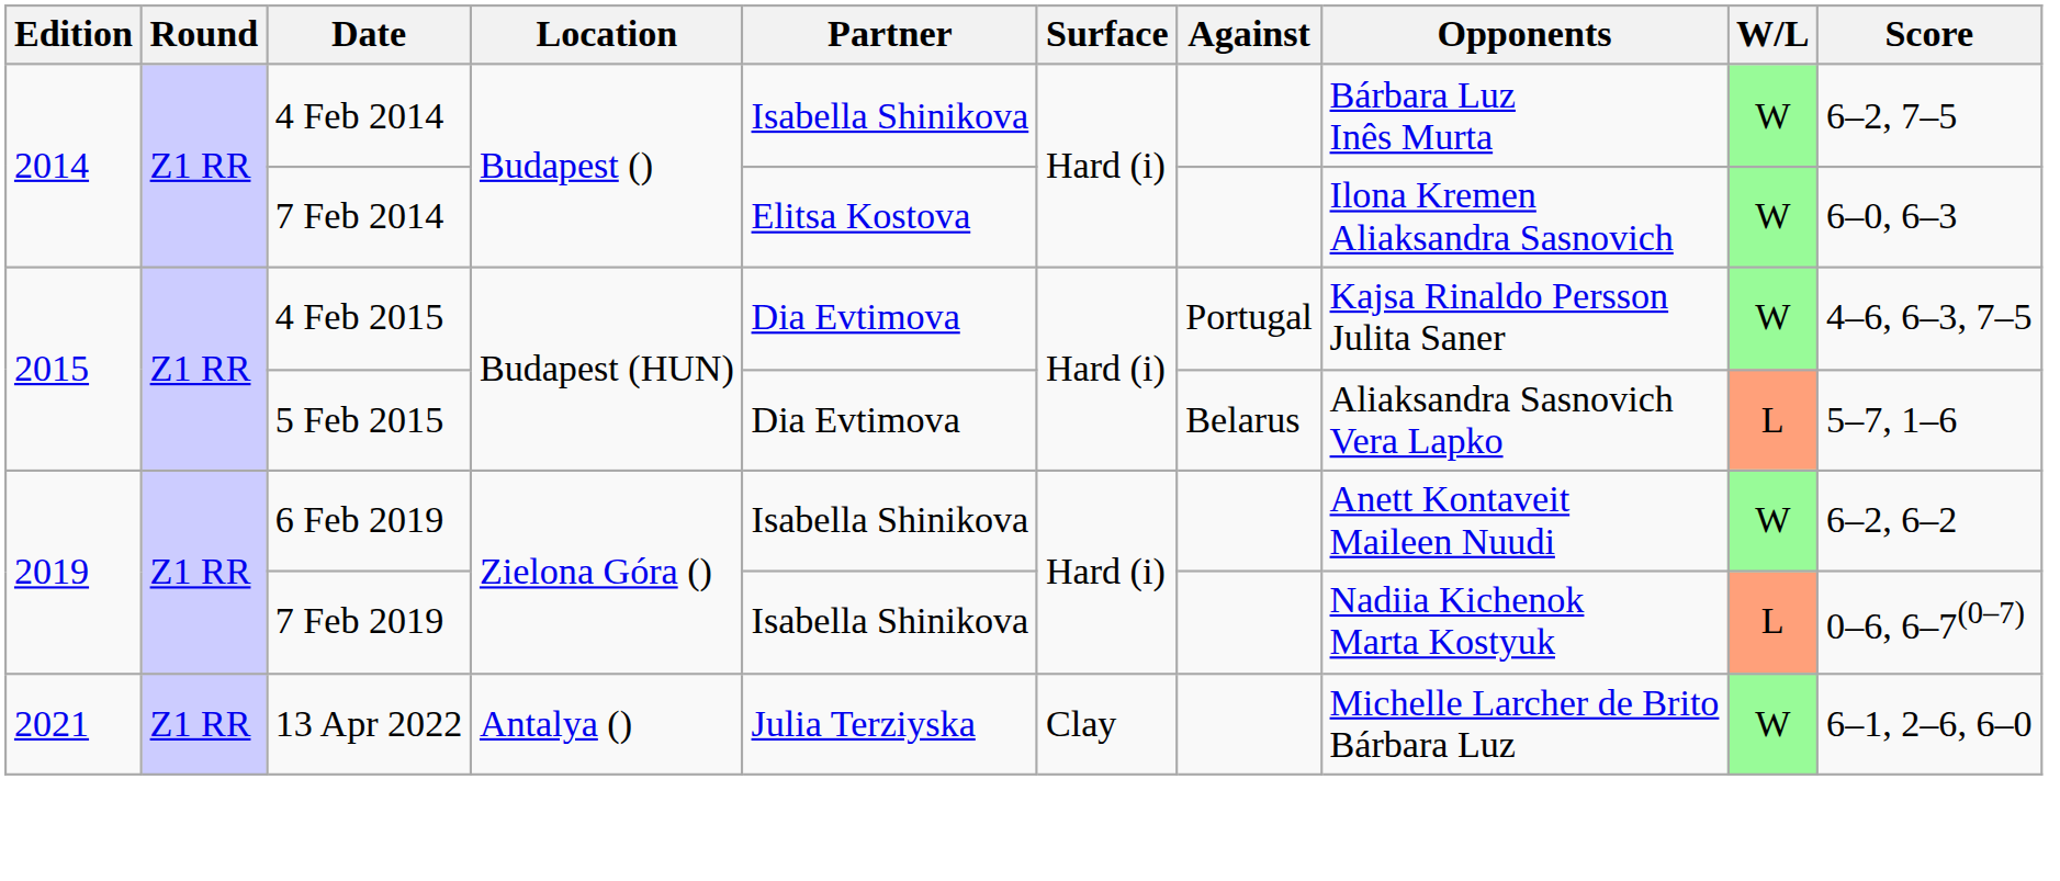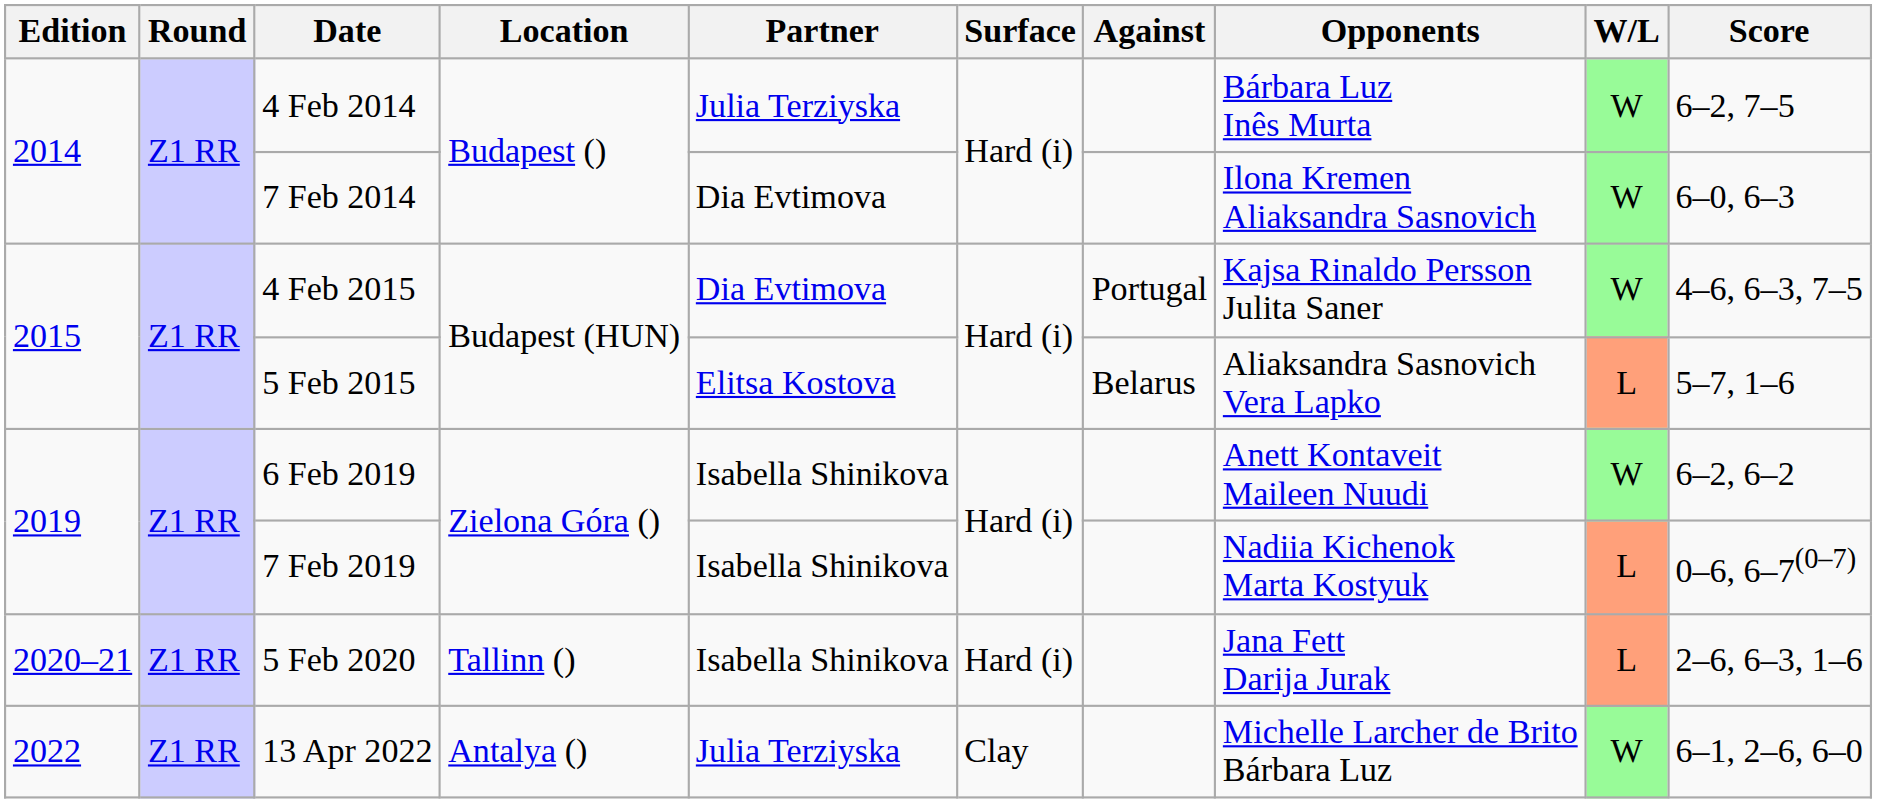4 Feb 2014 | Partner: Isabella Shinikova -> Julia Terziyska
7 Feb 2014 | Partner: Elitsa Kostova -> Dia Evtimova
5 Feb 2015 | Partner: Dia Evtimova -> Elitsa Kostova
+ row: 2020–21 | Z1 RR | 5 Feb 2020 | Tallinn () | Isabella Shinikova | Hard (i) | Jana Fett Darija Jurak | L | 2–6, 6–3, 1–6
13 Apr 2022 | Edition: 2021 -> 2022
